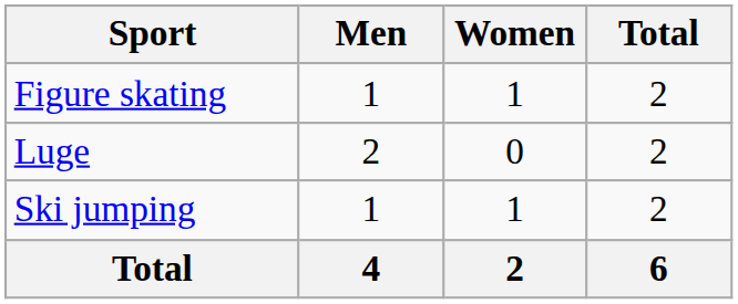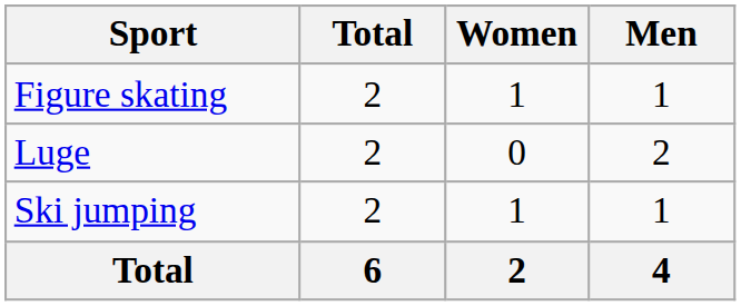columns swapped: Men <-> Total
